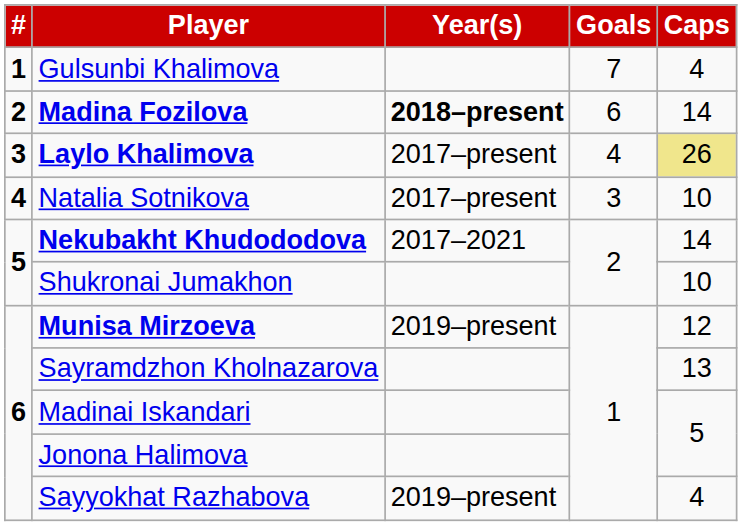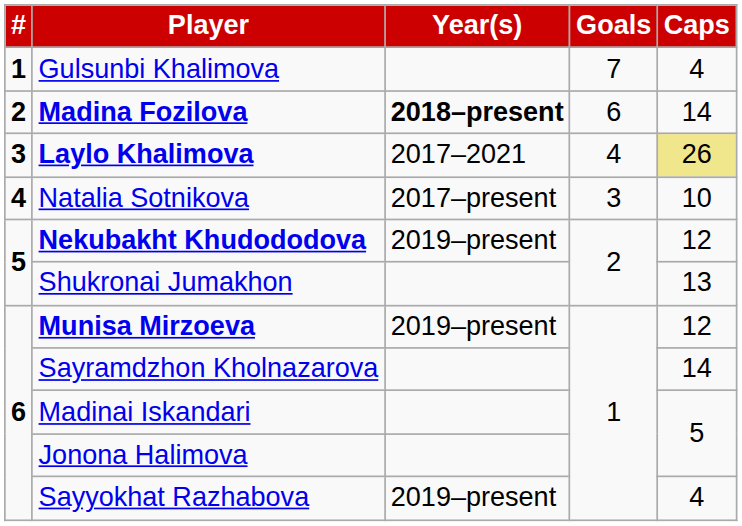Laylo Khalimova | Year(s): 2017–present -> 2017–2021
Nekubakht Khudododova | Year(s): 2017–2021 -> 2019–present
Nekubakht Khudododova | Caps: 14 -> 12
Shukronai Jumakhon | Caps: 10 -> 13
Sayramdzhon Kholnazarova | Caps: 13 -> 14
